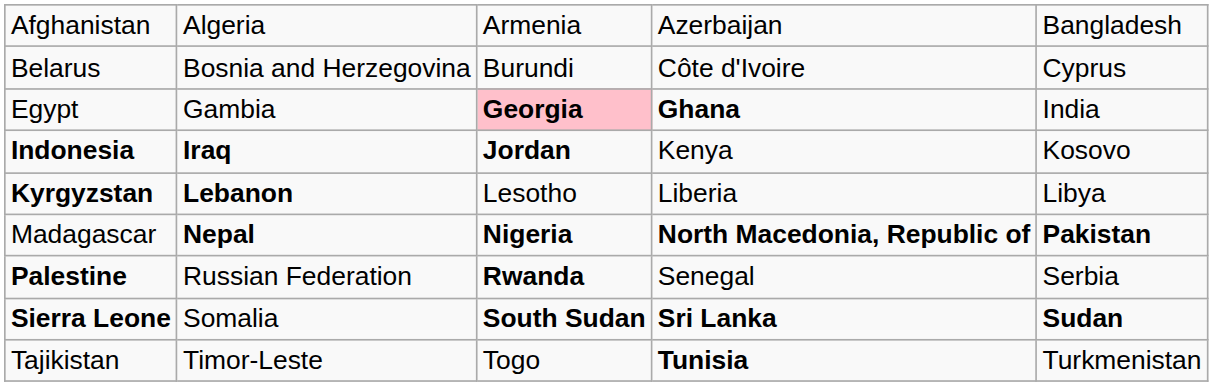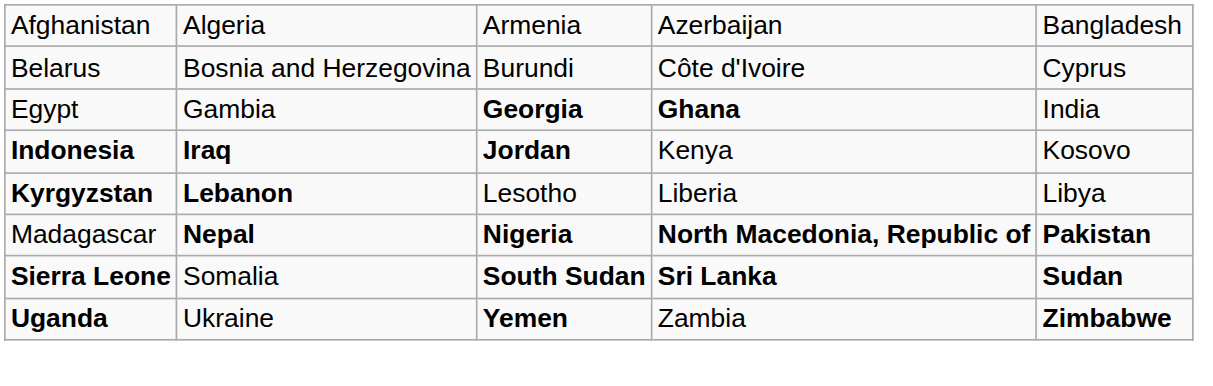Egypt | column 3: pink background -> no background
- row: Palestine | Russian Federation | Rwanda | Senegal | Serbia
- row: Tajikistan | Timor-Leste | Togo | Tunisia | Turkmenistan
+ row: Uganda | Ukraine | Yemen | Zambia | Zimbabwe
